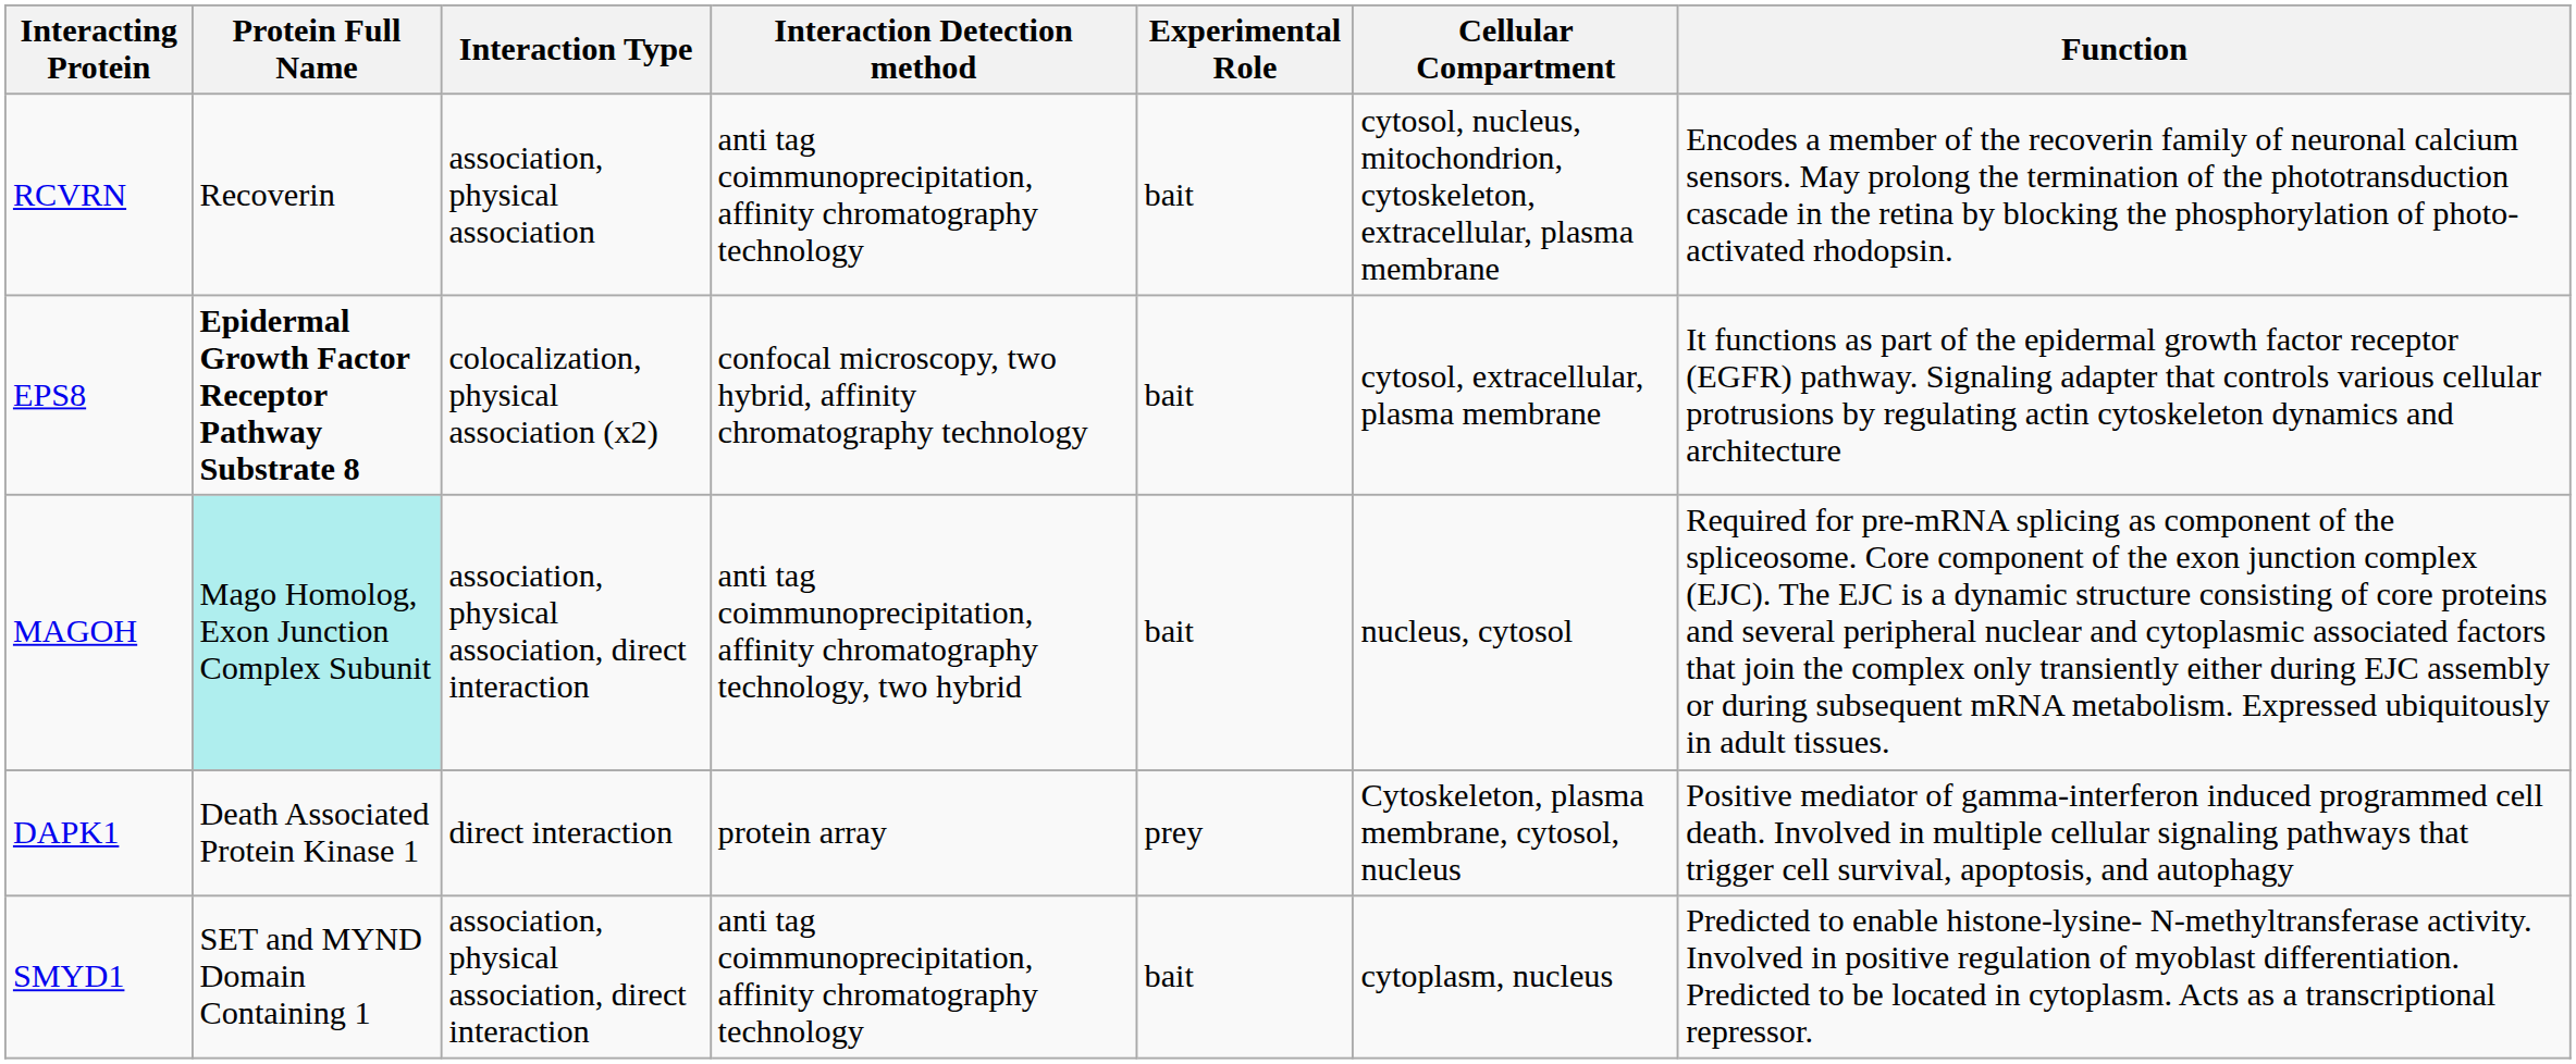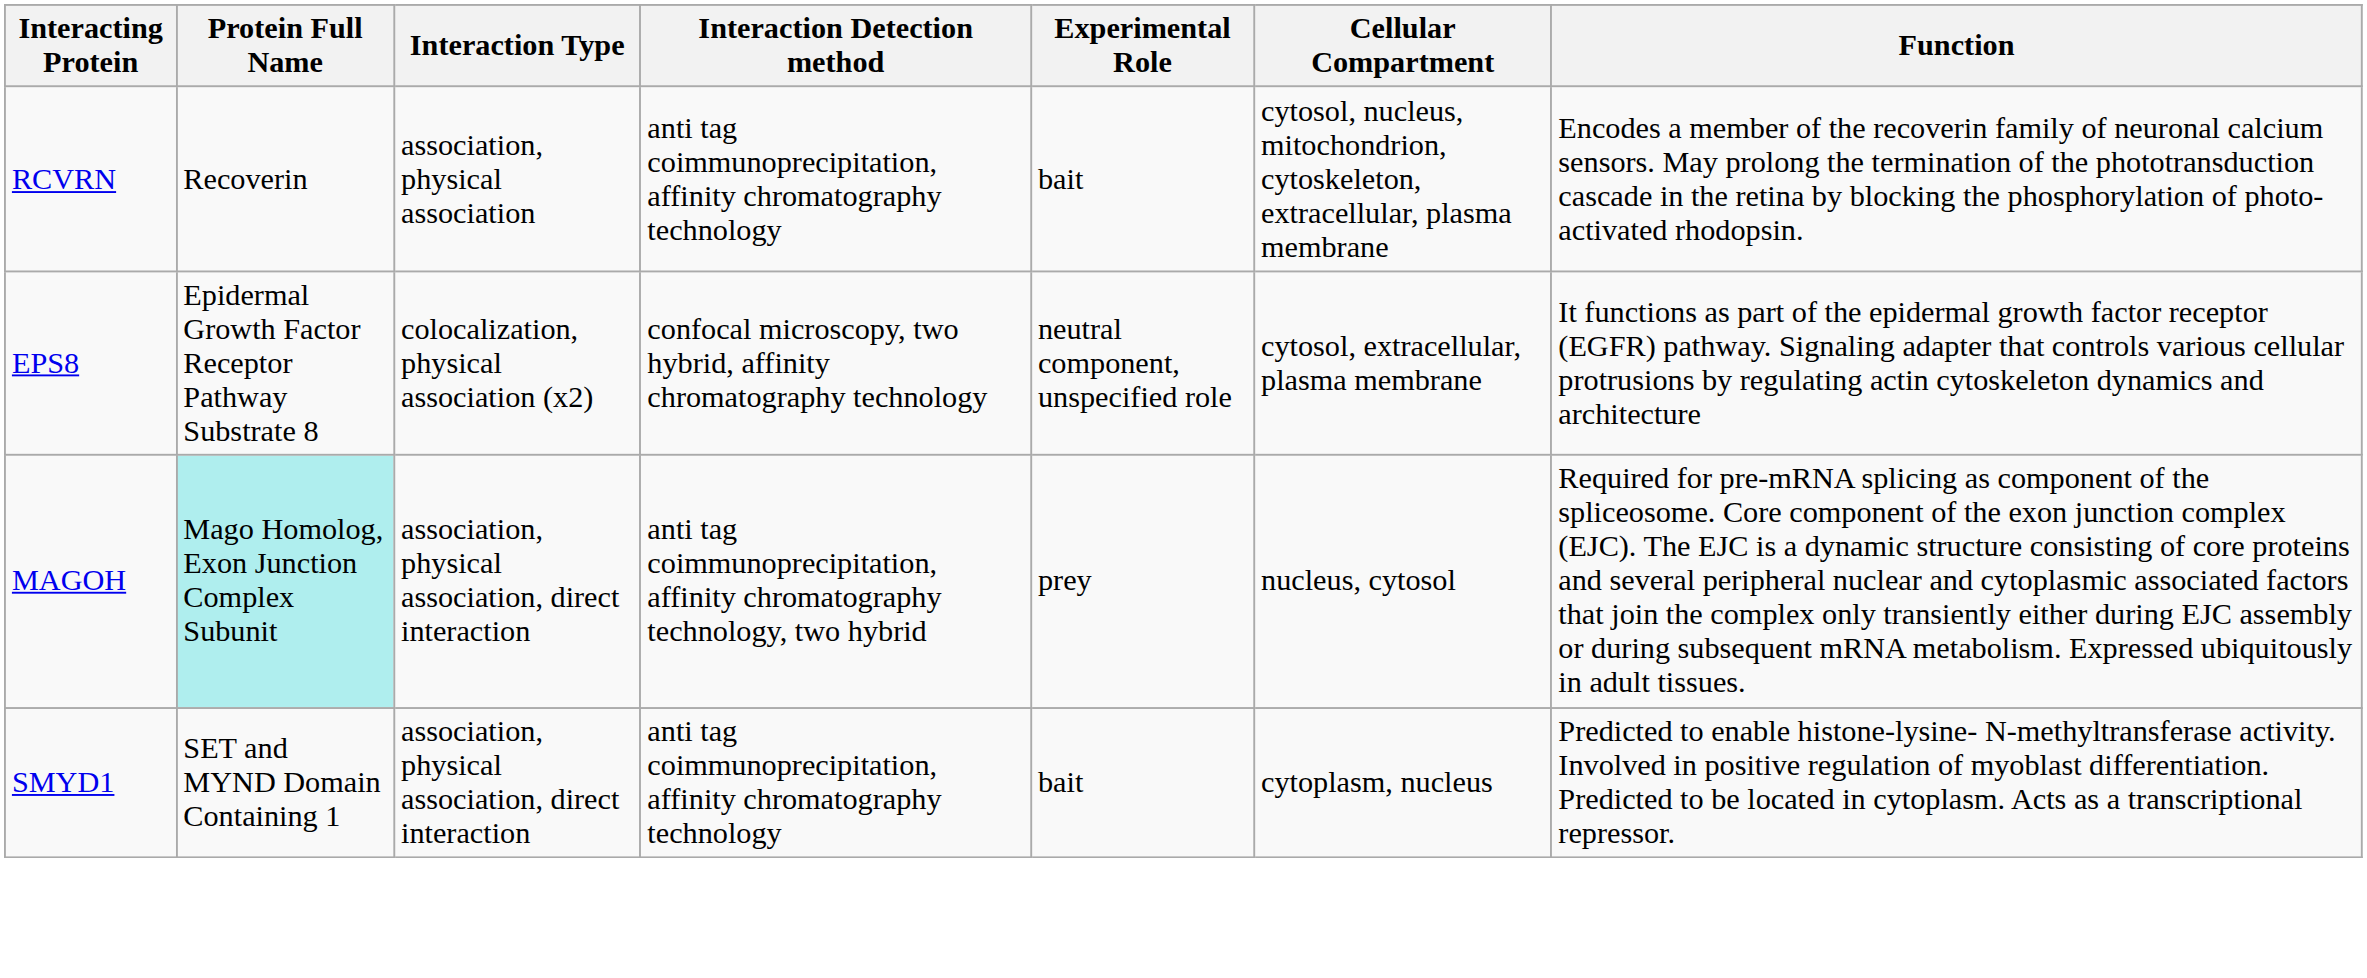EPS8 | Protein Full Name: bold -> normal
EPS8 | Experimental Role: bait -> neutral component, unspecified role
MAGOH | Experimental Role: bait -> prey
- row: DAPK1 | Death Associated Protein Kinase 1 | direct interaction | protein array | prey | Cytoskeleton, plasma membrane, cytosol, nucleus | Positive mediator of gamma-interferon induced programmed cell death. Involved in multiple cellular signaling pathways that trigger cell survival, apoptosis, and autophagy
